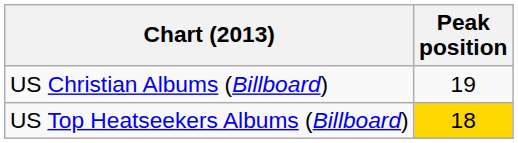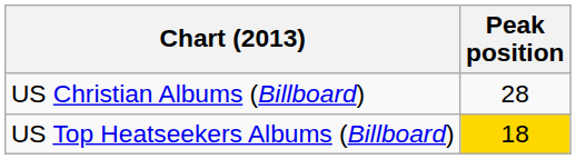US Christian Albums (Billboard) | Peak position: 19 -> 28
